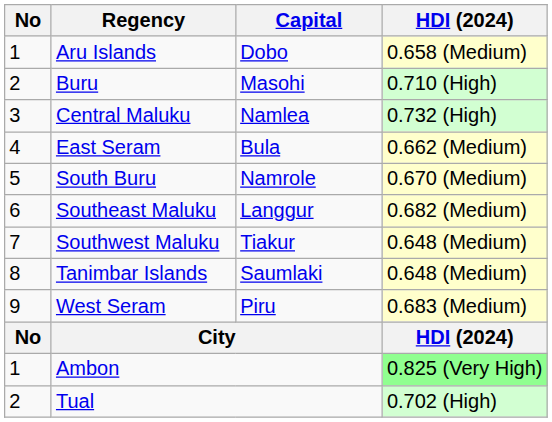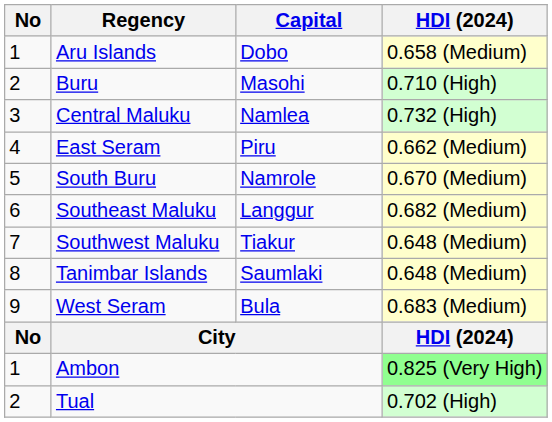East Seram | Capital: Bula -> Piru
West Seram | Capital: Piru -> Bula
